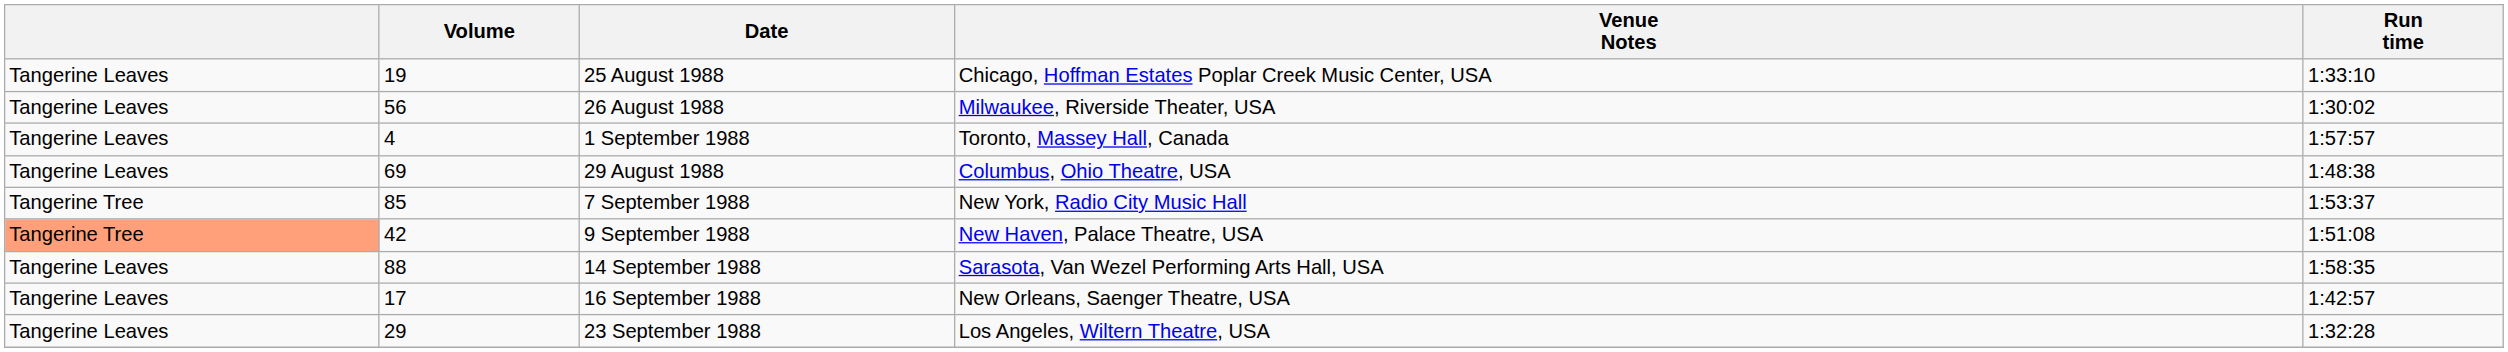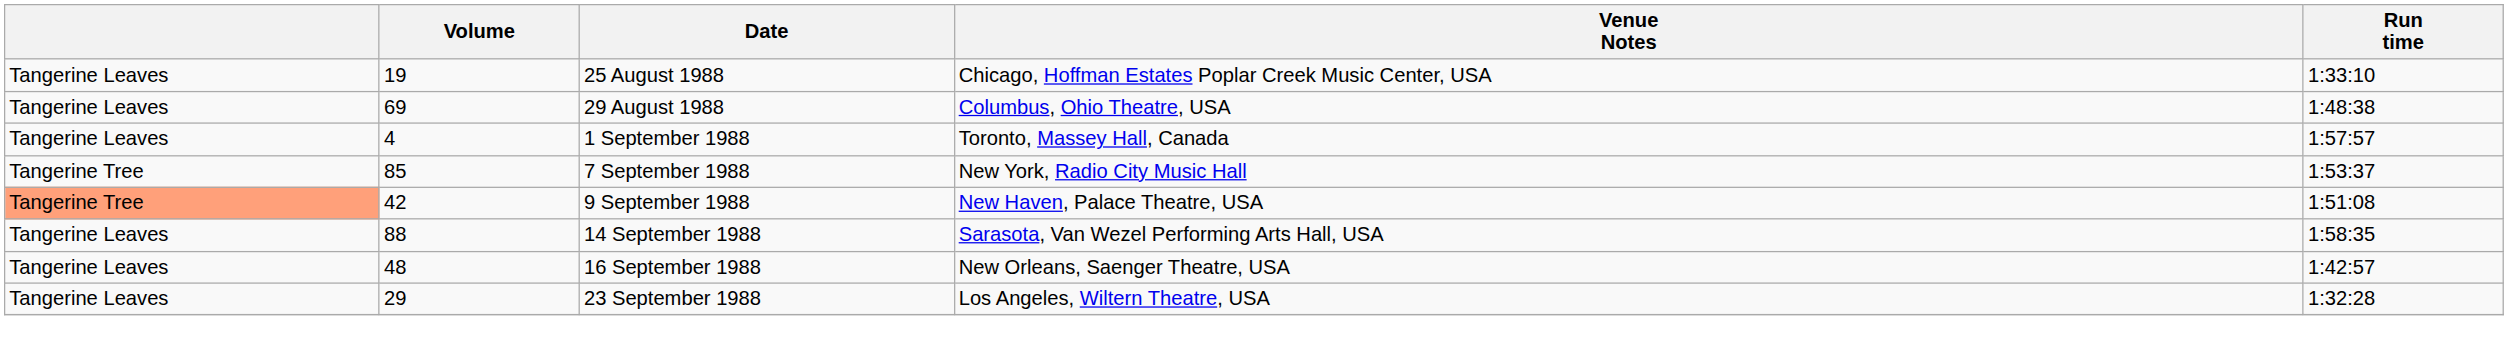- row: Tangerine Leaves | 56 | 26 August 1988 | Milwaukee, Riverside Theater, USA | 1:30:02
rows swapped: 29 August 1988 <-> 1 September 1988
16 September 1988 | Volume: 17 -> 48
